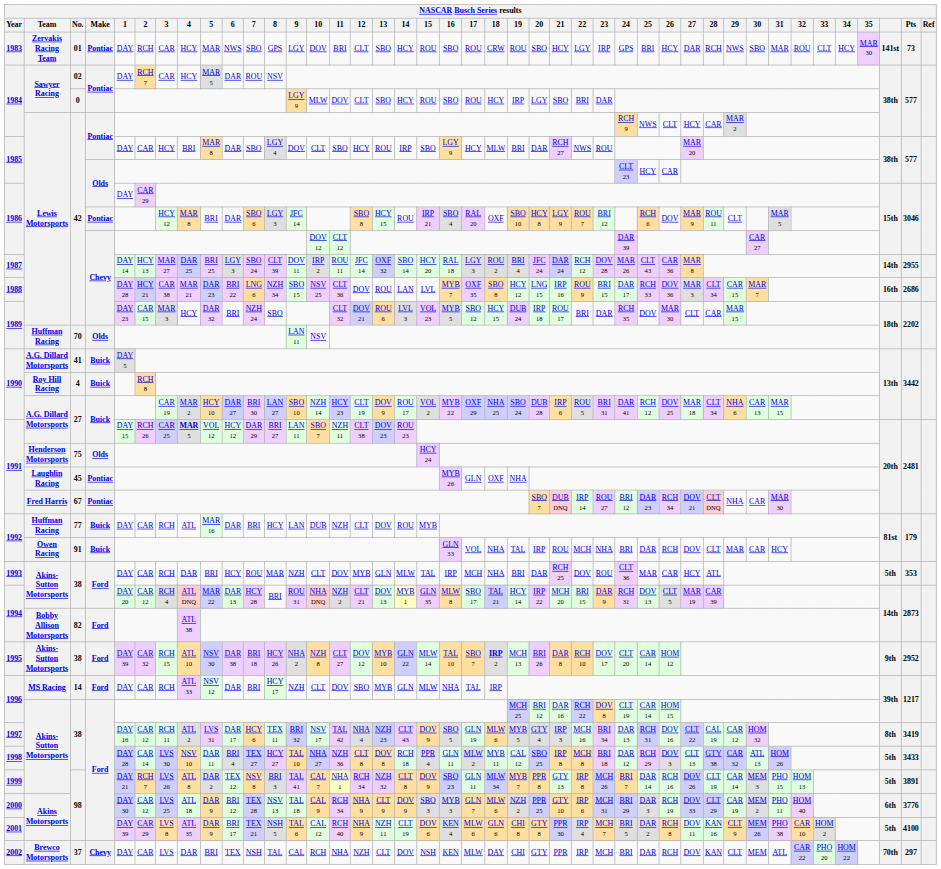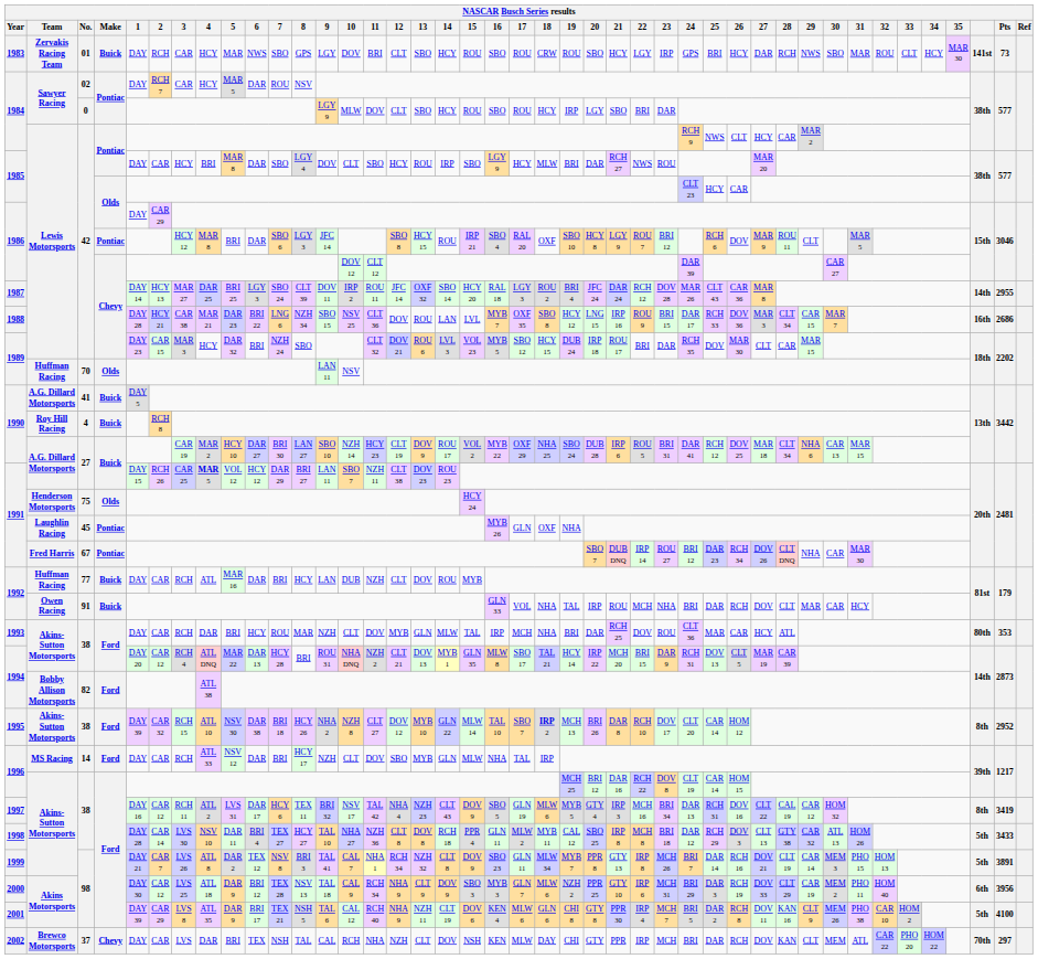1983 | Make: Pontiac -> Buick
1991 / 67 | 27: DOV 21 -> DOV 26
1993 | column 40: 5th -> 80th
1995 | column 40: 9th -> 8th
1999 | 2: RCH 7 -> CAR 7
1999 | 27: DOV 26 -> DOV 21
2000 | Pts: 3776 -> 3956
